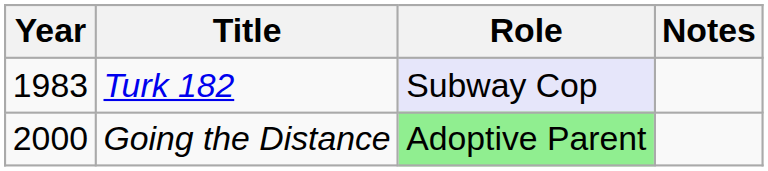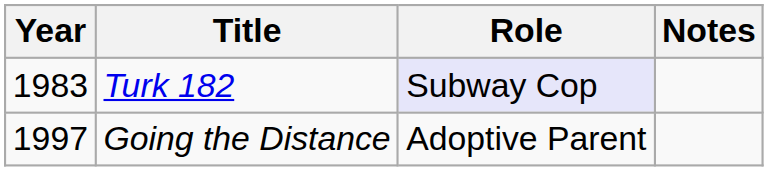Going the Distance | Year: 2000 -> 1997
Going the Distance | Role: lightgreen background -> no background
